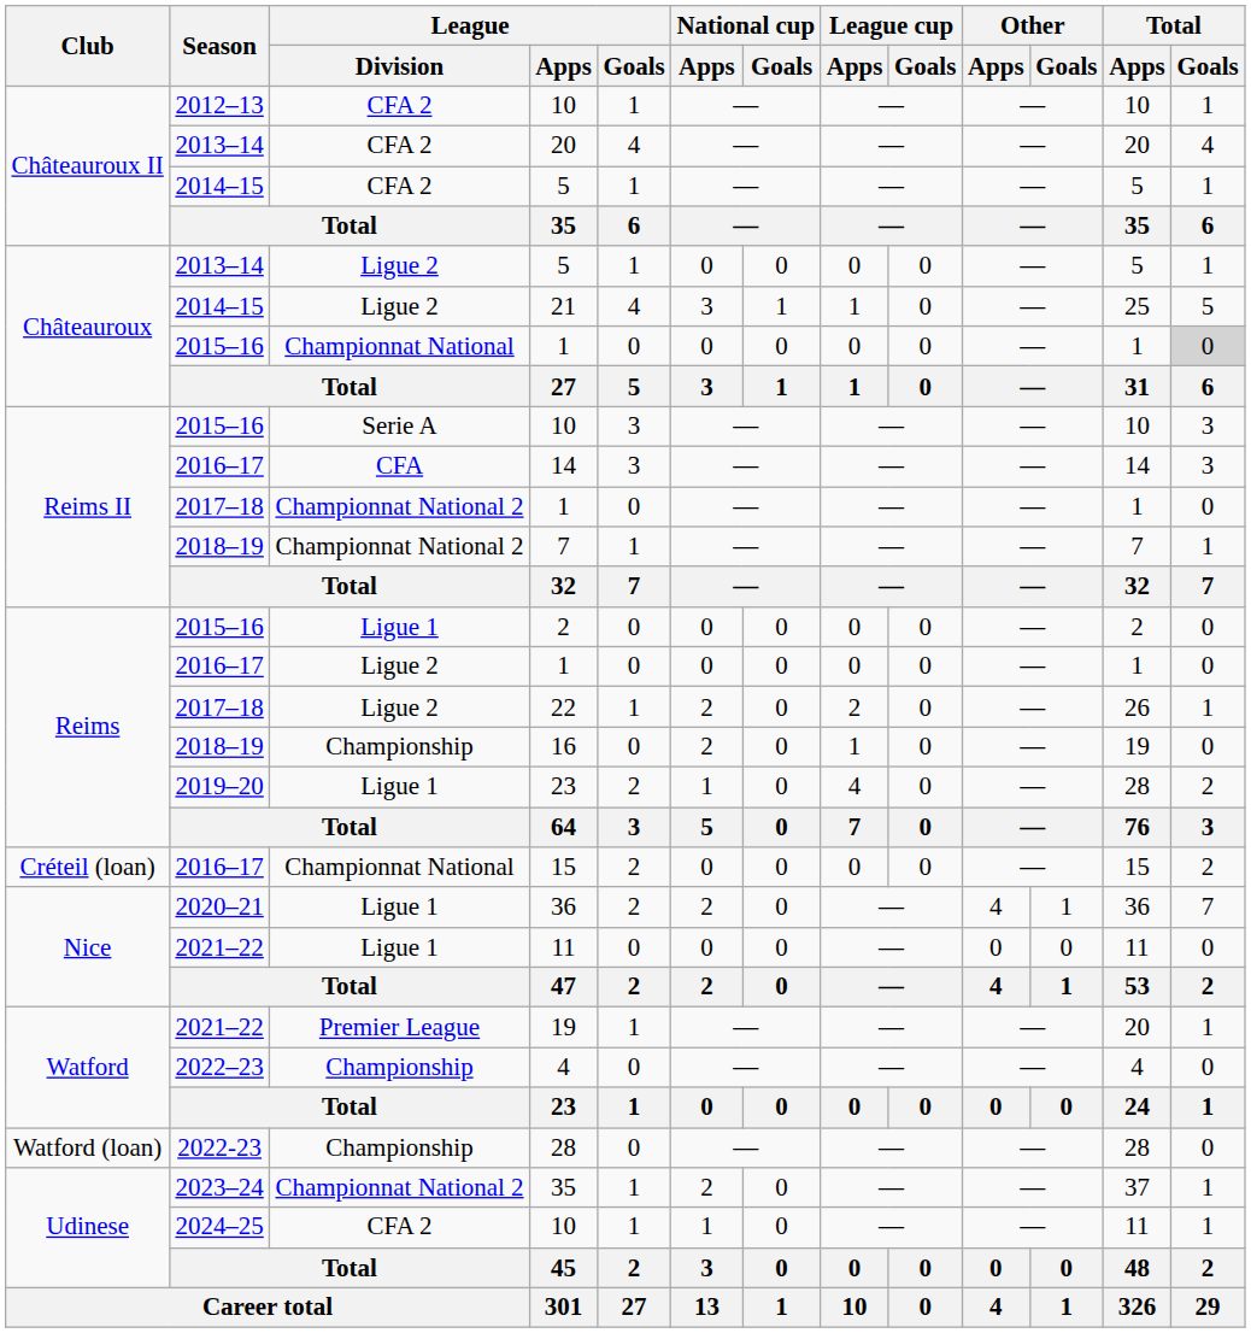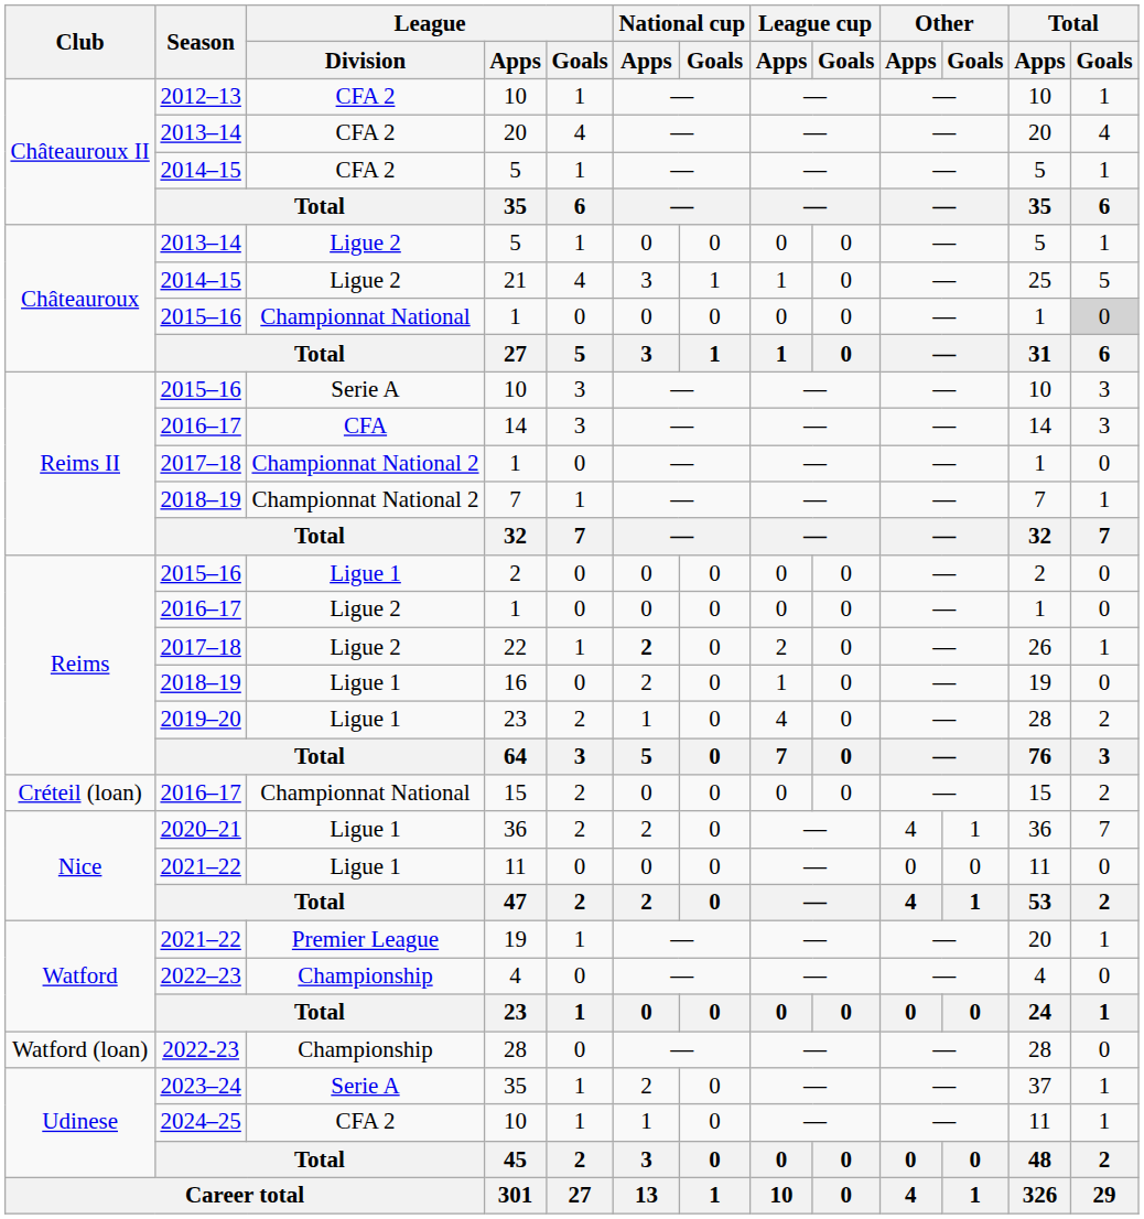22 | National cup / Apps: normal -> bold
16 | League / Division: Championship -> Ligue 1
2023–24 / 35 | League / Division: Championnat National 2 -> Serie A
